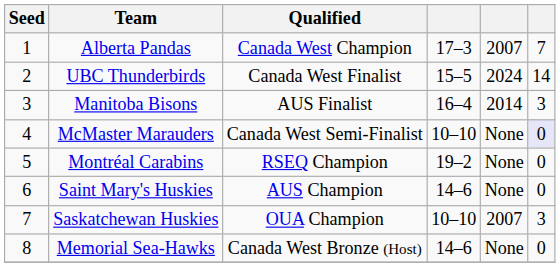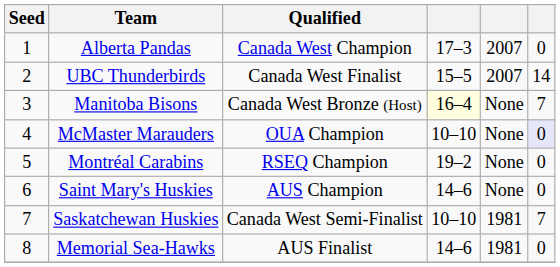Alberta Pandas | column 6: 7 -> 0
UBC Thunderbirds | column 5: 2024 -> 2007
Manitoba Bisons | Qualified: AUS Finalist -> Canada West Bronze (Host)
Manitoba Bisons | column 4: no background -> lightyellow background
Manitoba Bisons | column 5: 2014 -> None
Manitoba Bisons | column 6: 3 -> 7
McMaster Marauders | Qualified: Canada West Semi-Finalist -> OUA Champion
Saskatchewan Huskies | Qualified: OUA Champion -> Canada West Semi-Finalist
Saskatchewan Huskies | column 5: 2007 -> 1981
Saskatchewan Huskies | column 6: 3 -> 7
Memorial Sea-Hawks | Qualified: Canada West Bronze (Host) -> AUS Finalist
Memorial Sea-Hawks | column 5: None -> 1981
